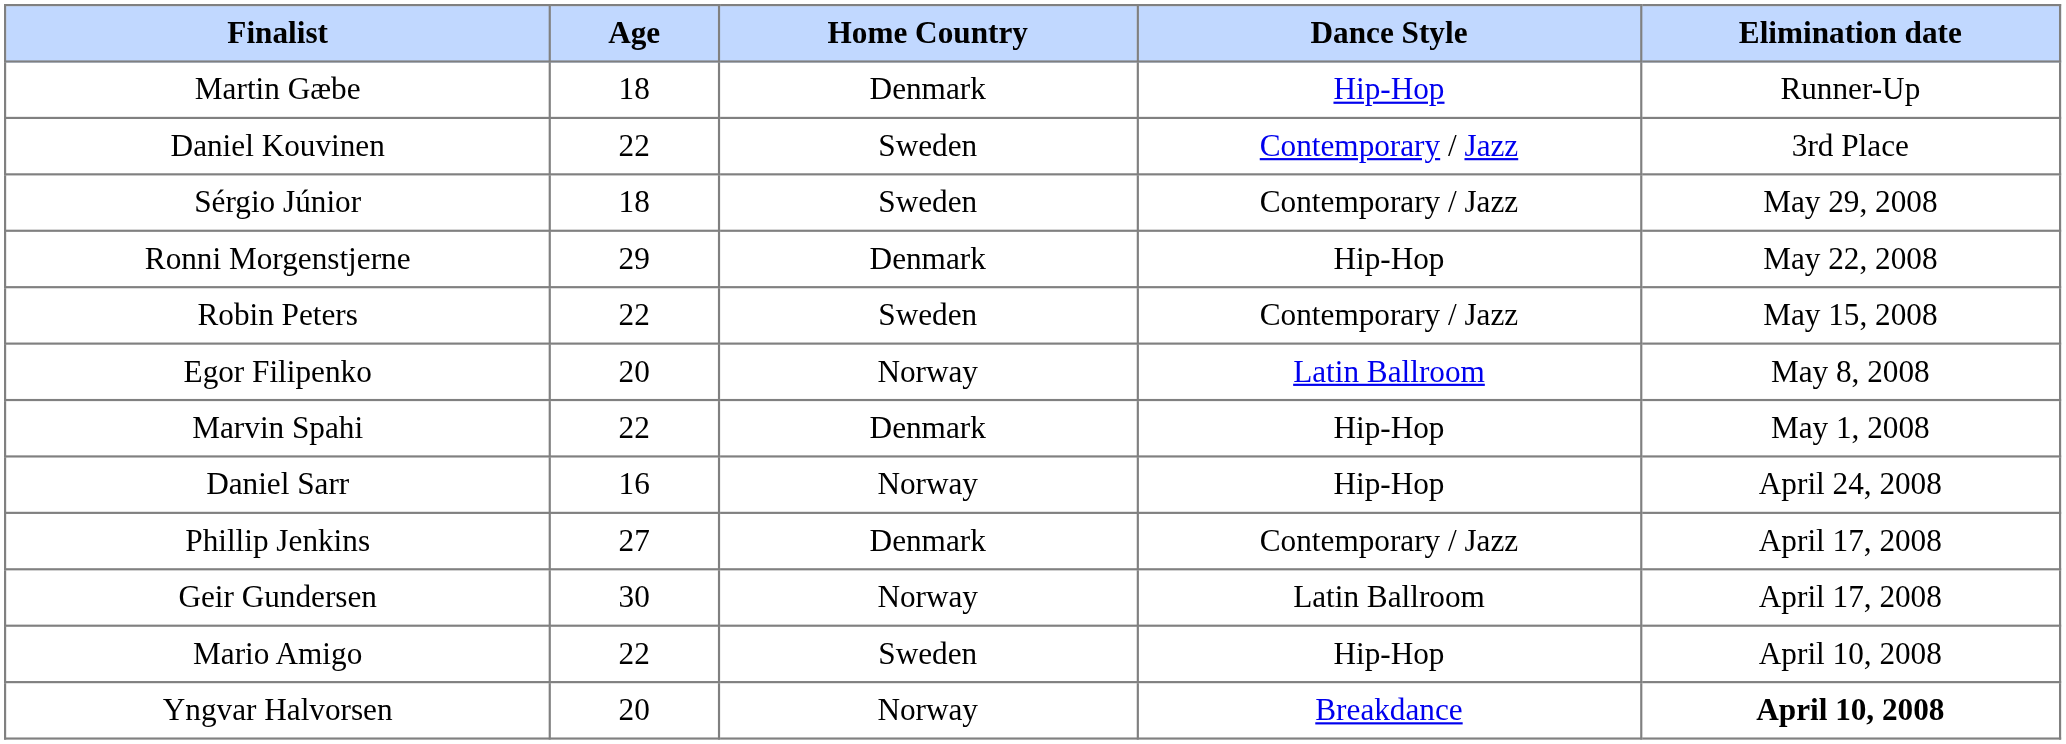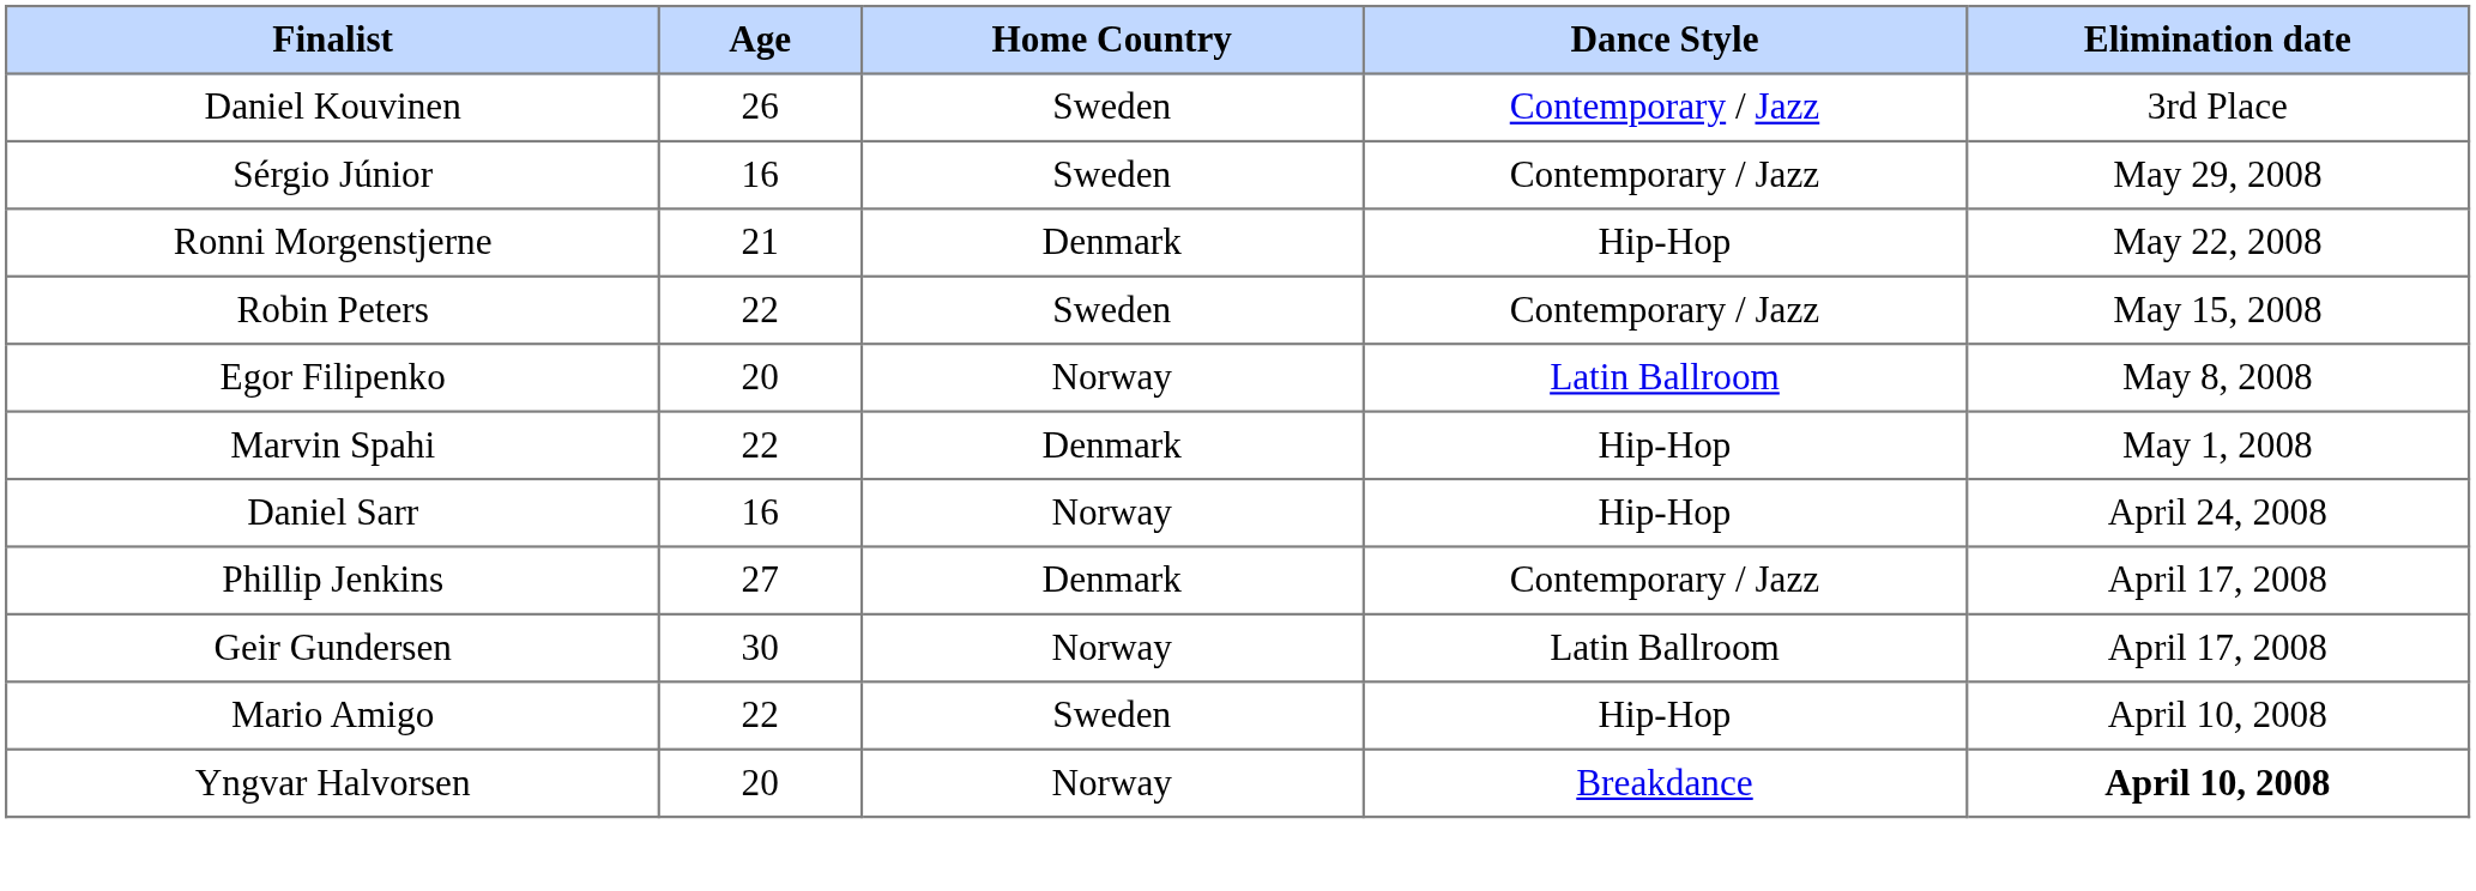- row: Martin Gæbe | 18 | Denmark | Hip-Hop | Runner-Up
Daniel Kouvinen | Age: 22 -> 26
Sérgio Júnior | Age: 18 -> 16
Ronni Morgenstjerne | Age: 29 -> 21
